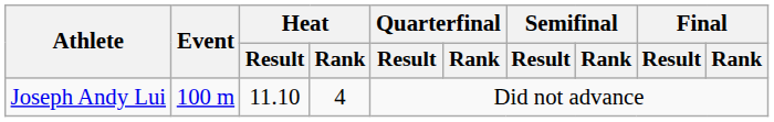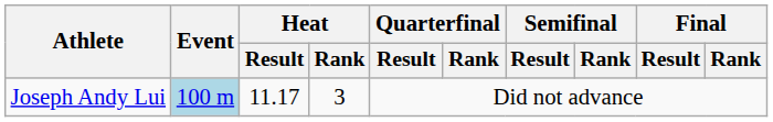Joseph Andy Lui | Event: no background -> lightblue background
Joseph Andy Lui | Heat / Result: 11.10 -> 11.17
Joseph Andy Lui | Heat / Rank: 4 -> 3
